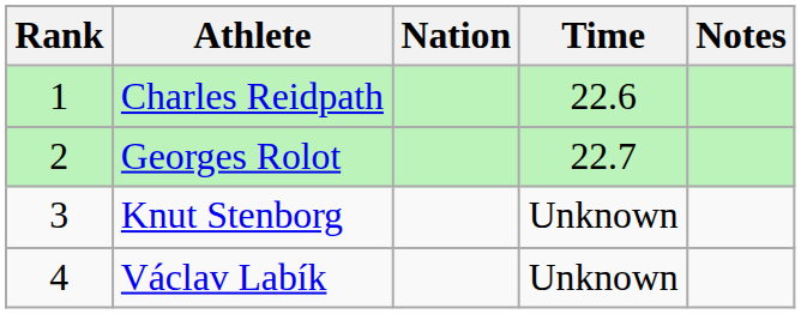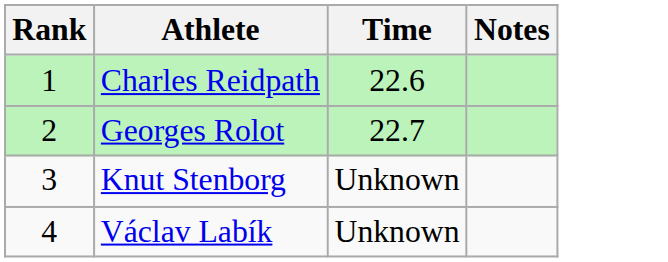- column: Nation
